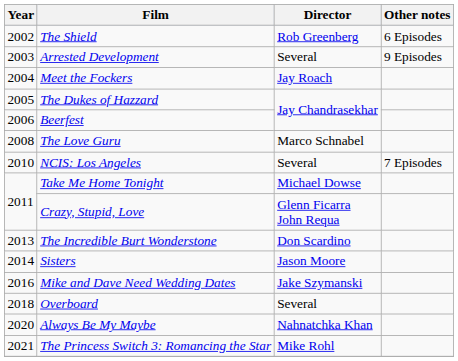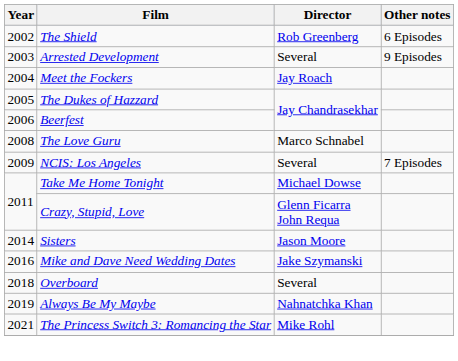NCIS: Los Angeles | Year: 2010 -> 2009
- row: 2013 | The Incredible Burt Wonderstone | Don Scardino
Always Be My Maybe | Year: 2020 -> 2019
